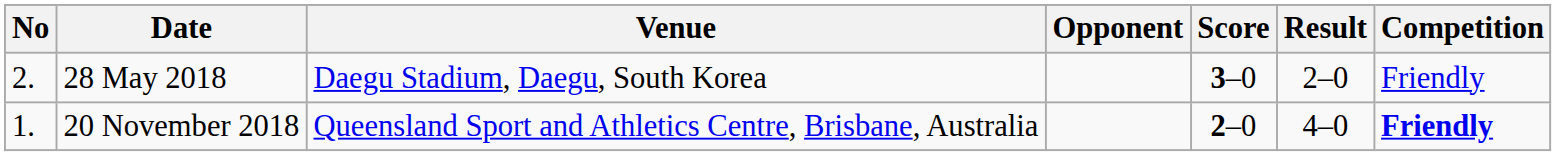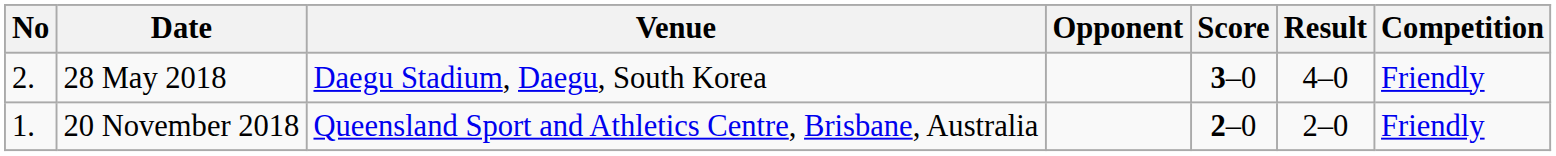28 May 2018 | Result: 2–0 -> 4–0
20 November 2018 | Result: 4–0 -> 2–0
20 November 2018 | Competition: bold -> normal
